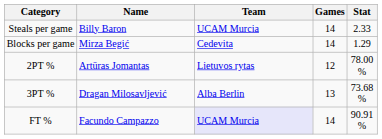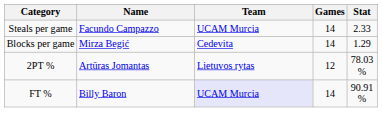Steals per game | Name: Billy Baron -> Facundo Campazzo
2PT % | Stat: 78.00 % -> 78.03 %
- row: 3PT % | Dragan Milosavljević | Alba Berlin | 13 | 73.68 %
FT % | Name: Facundo Campazzo -> Billy Baron
